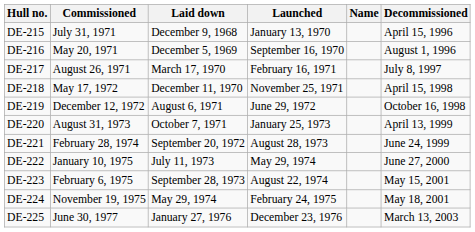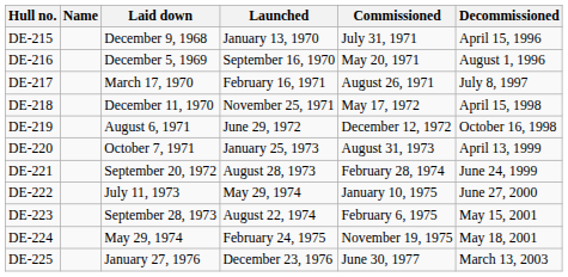columns swapped: Name <-> Commissioned
